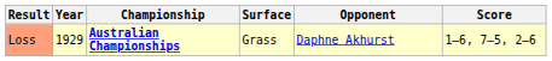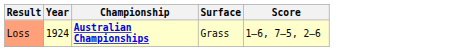- column: Opponent | Daphne Akhurst
Loss | Year: 1929 -> 1924
